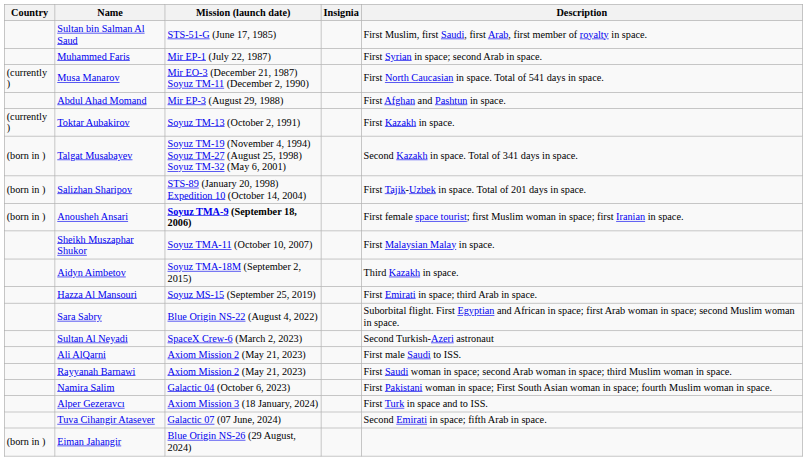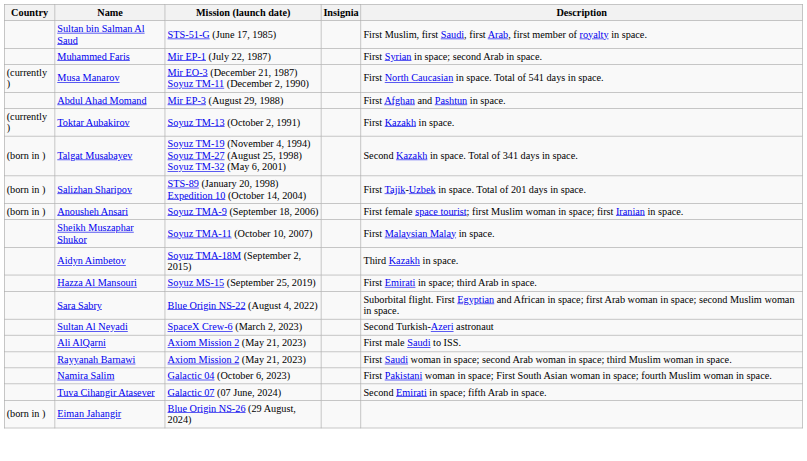Anousheh Ansari | Mission (launch date): bold -> normal
- row: Alper Gezeravcı | Axiom Mission 3 (18 January, 2024) | First Turk in space and to ISS.
